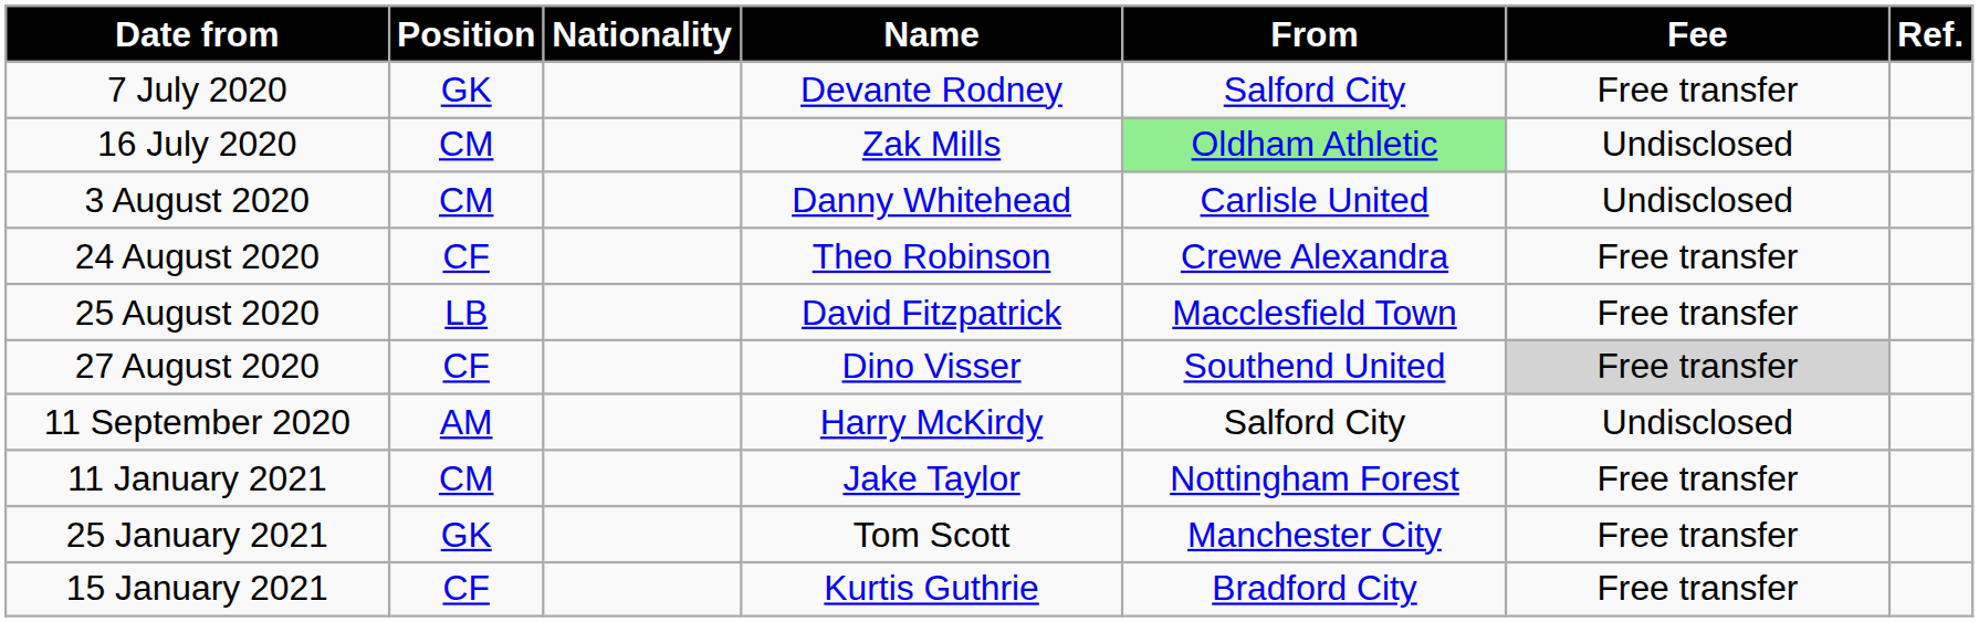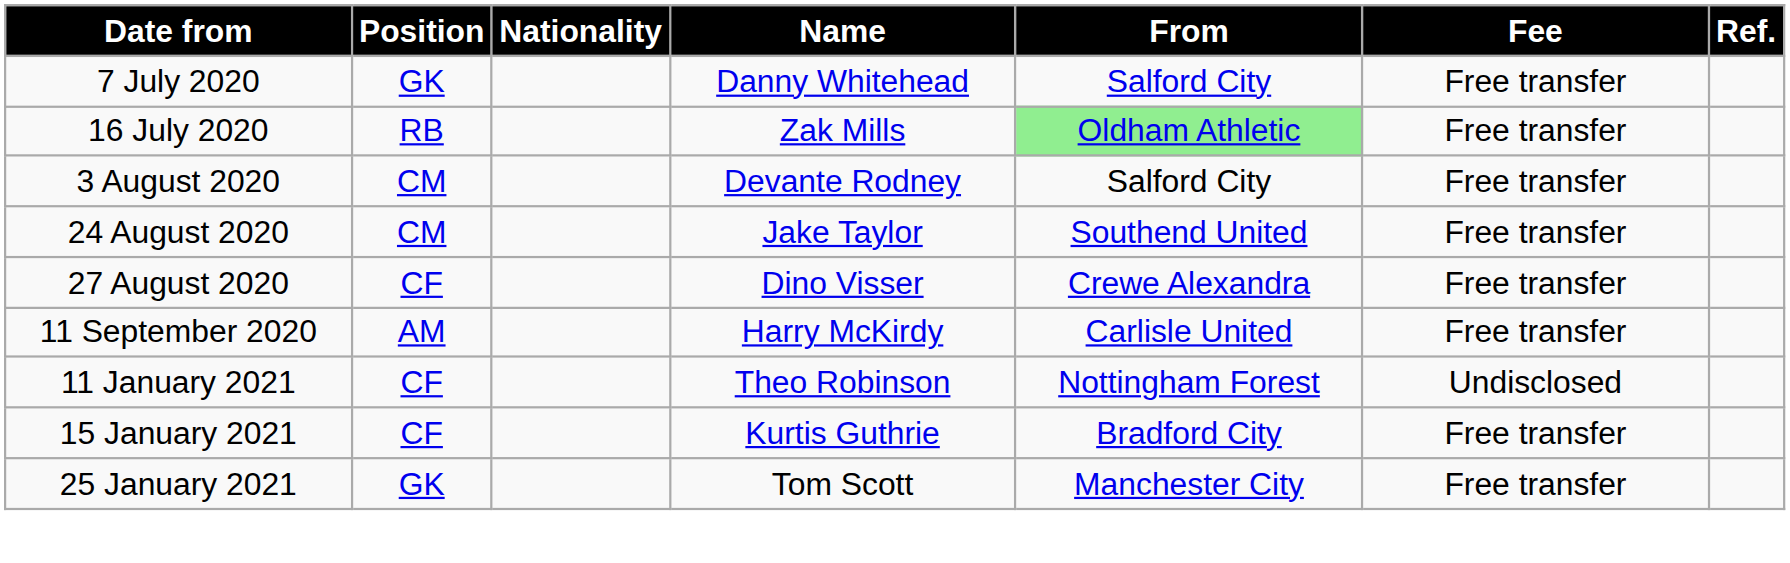7 July 2020 | Name: Devante Rodney -> Danny Whitehead
16 July 2020 | Position: CM -> RB
16 July 2020 | Fee: Undisclosed -> Free transfer
3 August 2020 | Name: Danny Whitehead -> Devante Rodney
3 August 2020 | From: Carlisle United -> Salford City
3 August 2020 | Fee: Undisclosed -> Free transfer
24 August 2020 | Position: CF -> CM
24 August 2020 | Name: Theo Robinson -> Jake Taylor
24 August 2020 | From: Crewe Alexandra -> Southend United
- row: 25 August 2020 | LB | David Fitzpatrick | Macclesfield Town | Free transfer
27 August 2020 | From: Southend United -> Crewe Alexandra
27 August 2020 | Fee: lightgrey background -> no background
11 September 2020 | From: Salford City -> Carlisle United
11 September 2020 | Fee: Undisclosed -> Free transfer
11 January 2021 | Position: CM -> CF
11 January 2021 | Name: Jake Taylor -> Theo Robinson
11 January 2021 | Fee: Free transfer -> Undisclosed
rows swapped: 15 January 2021 <-> 25 January 2021
